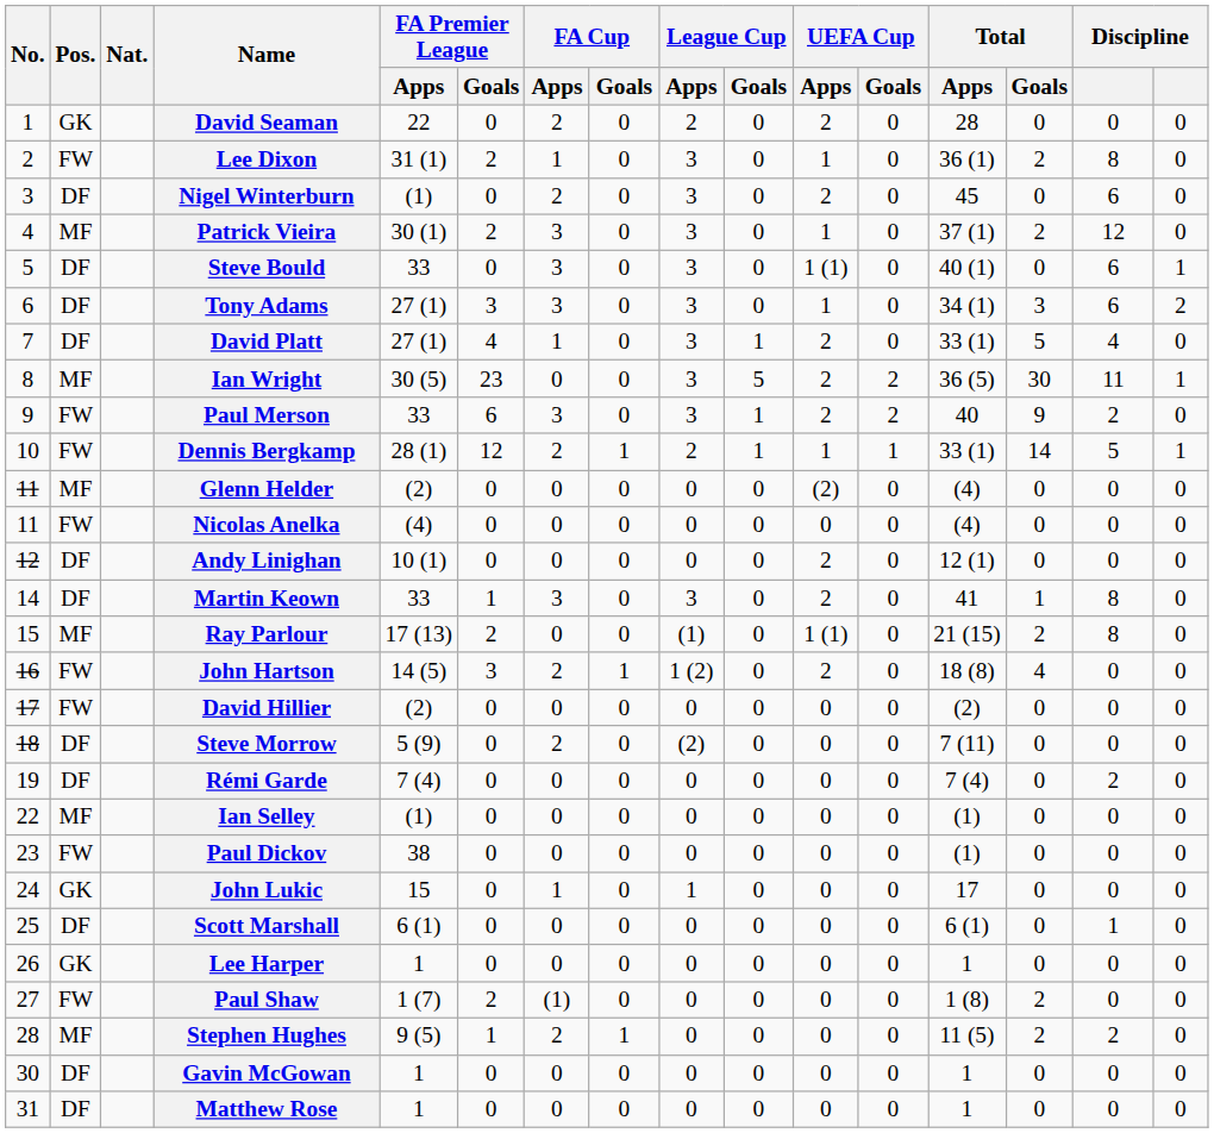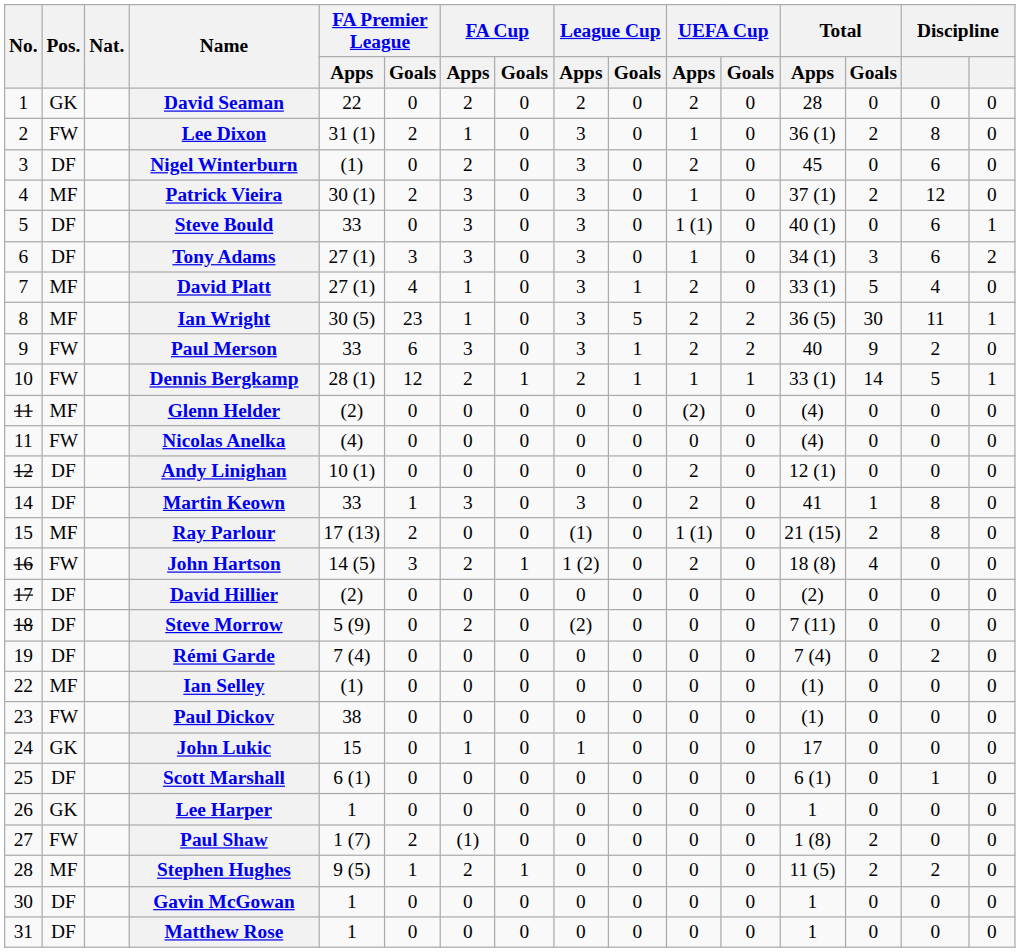David Platt | Pos.: DF -> MF
Ian Wright | FA Cup / Apps: 0 -> 1
David Hillier | Pos.: FW -> DF
